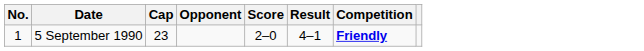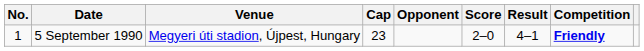+ column: Venue | Megyeri úti stadion, Újpest, Hungary
